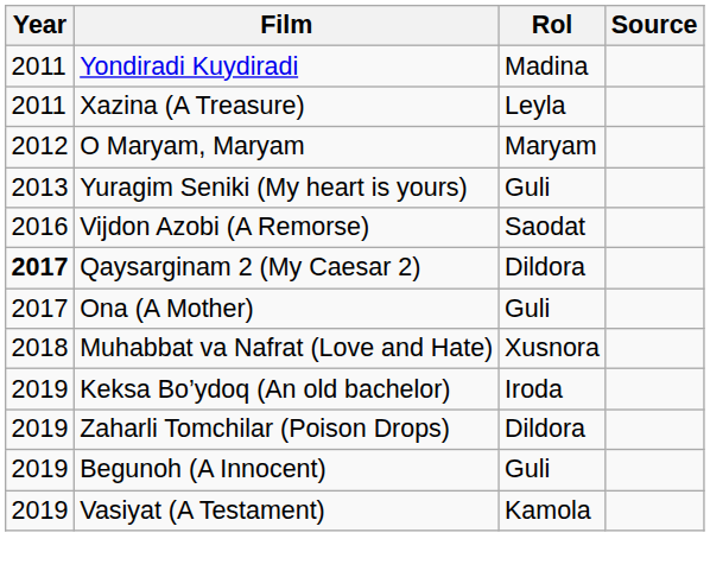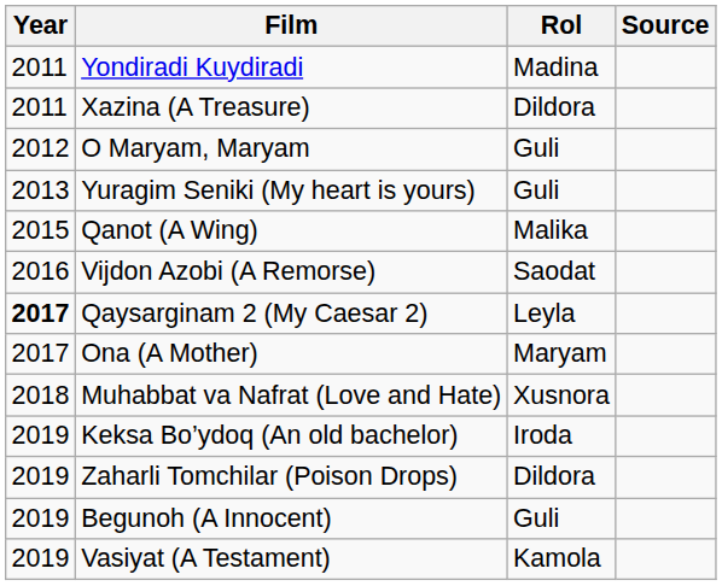Xazina (A Treasure) | Rol: Leyla -> Dildora
O Maryam, Maryam | Rol: Maryam -> Guli
+ row: 2015 | Qanot (A Wing) | Malika
Qaysarginam 2 (My Caesar 2) | Rol: Dildora -> Leyla
Ona (A Mother) | Rol: Guli -> Maryam
